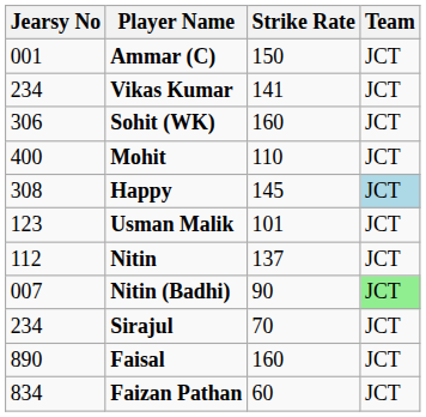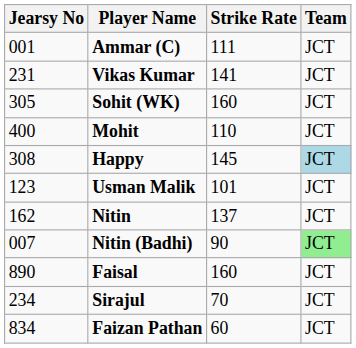Ammar (C) | Strike Rate: 150 -> 111
Vikas Kumar | Jearsy No: 234 -> 231
Sohit (WK) | Jearsy No: 306 -> 305
Nitin | Jearsy No: 112 -> 162
rows swapped: Faisal <-> Sirajul
